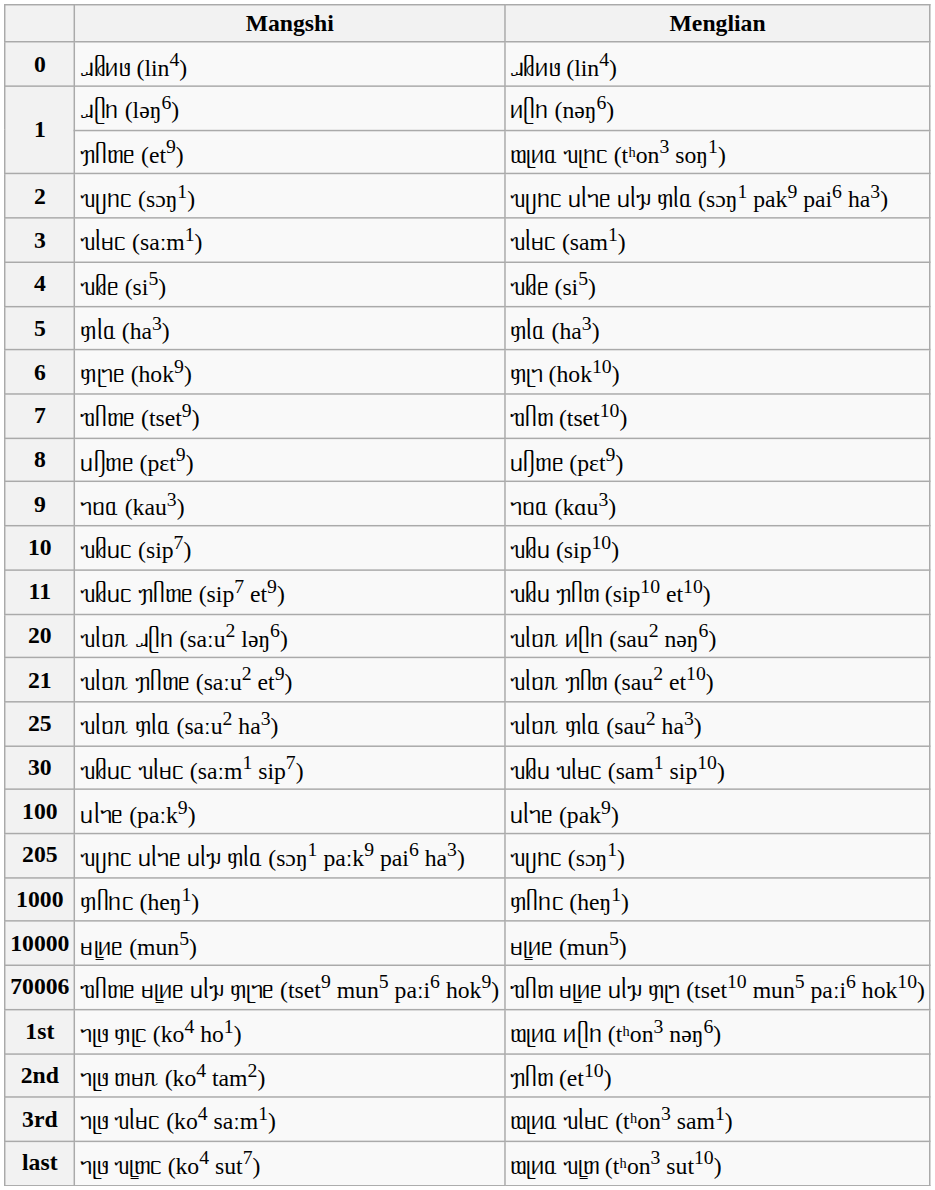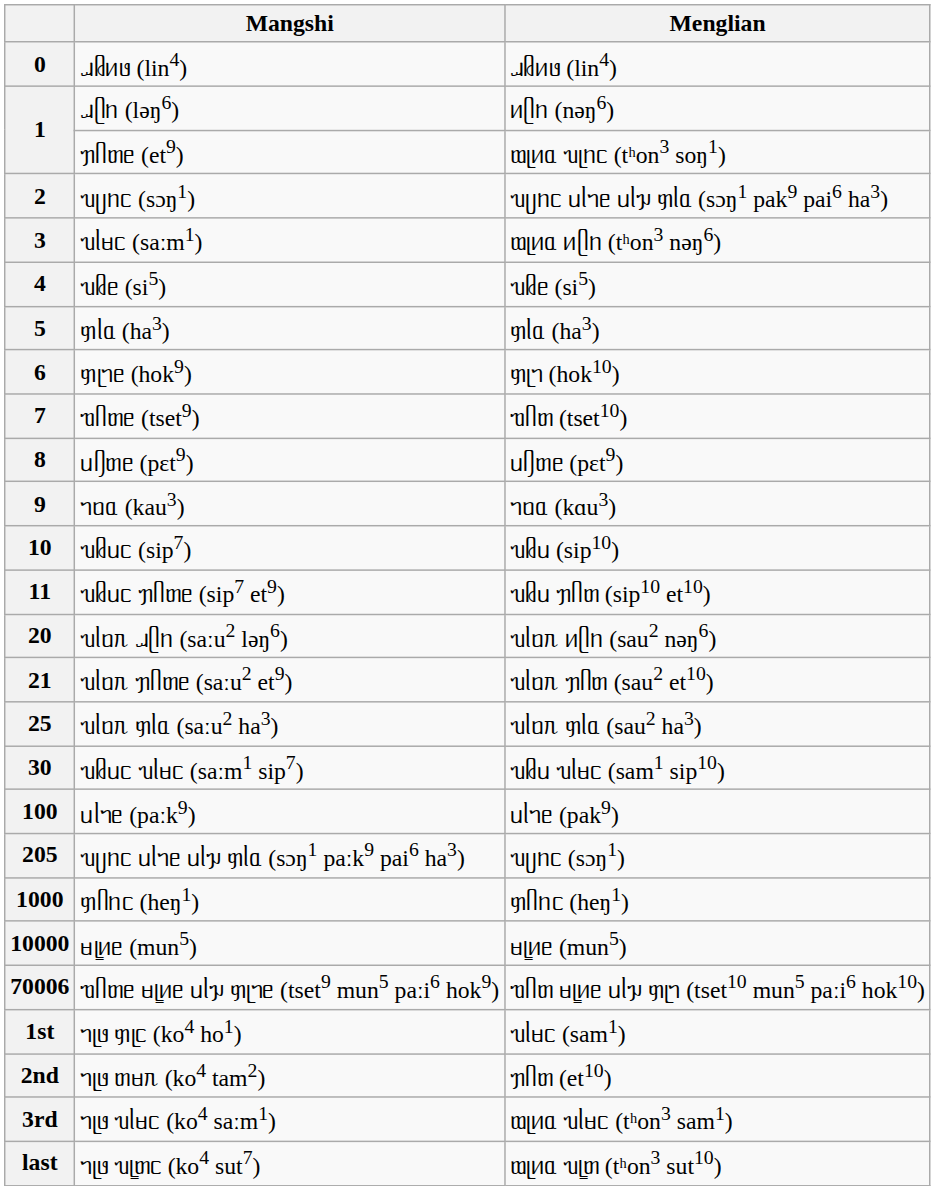3 | Menglian: ᥔᥣᥛᥴ (sam1) -> ᥗᥨᥢᥲ ᥢᥫᥒ (tʰon3 nəŋ6)
1st | Menglian: ᥗᥨᥢᥲ ᥢᥫᥒ (tʰon3 nəŋ6) -> ᥔᥣᥛᥴ (sam1)
